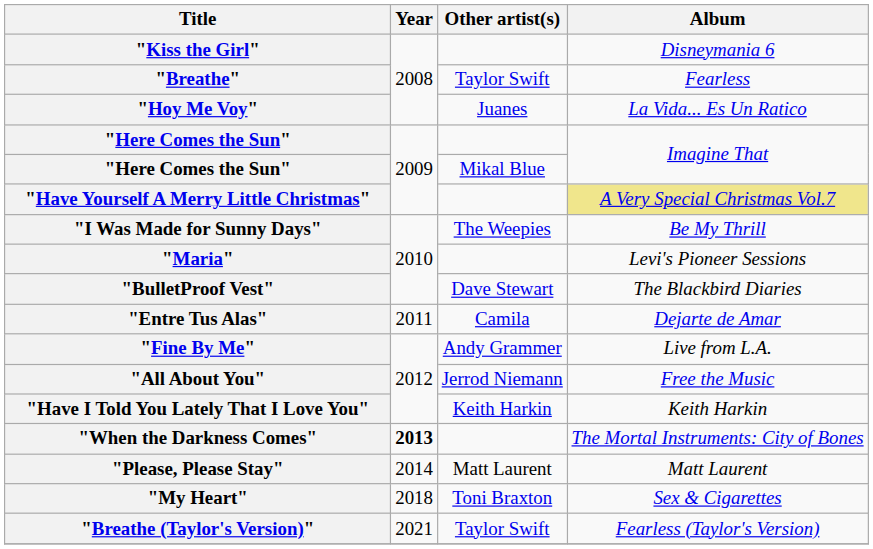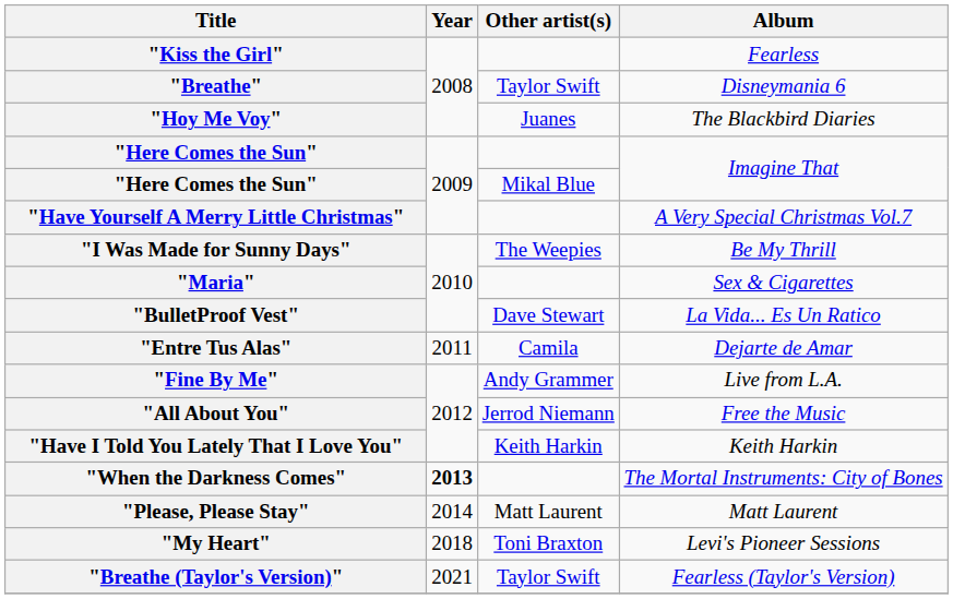"Kiss the Girl" | Album: Disneymania 6 -> Fearless
"Breathe" | Album: Fearless -> Disneymania 6
"Hoy Me Voy" | Album: La Vida... Es Un Ratico -> The Blackbird Diaries
"Have Yourself A Merry Little Christmas" | Album: khaki background -> no background
"Maria" | Album: Levi's Pioneer Sessions -> Sex & Cigarettes
"BulletProof Vest" | Album: The Blackbird Diaries -> La Vida... Es Un Ratico
"My Heart" | Album: Sex & Cigarettes -> Levi's Pioneer Sessions
